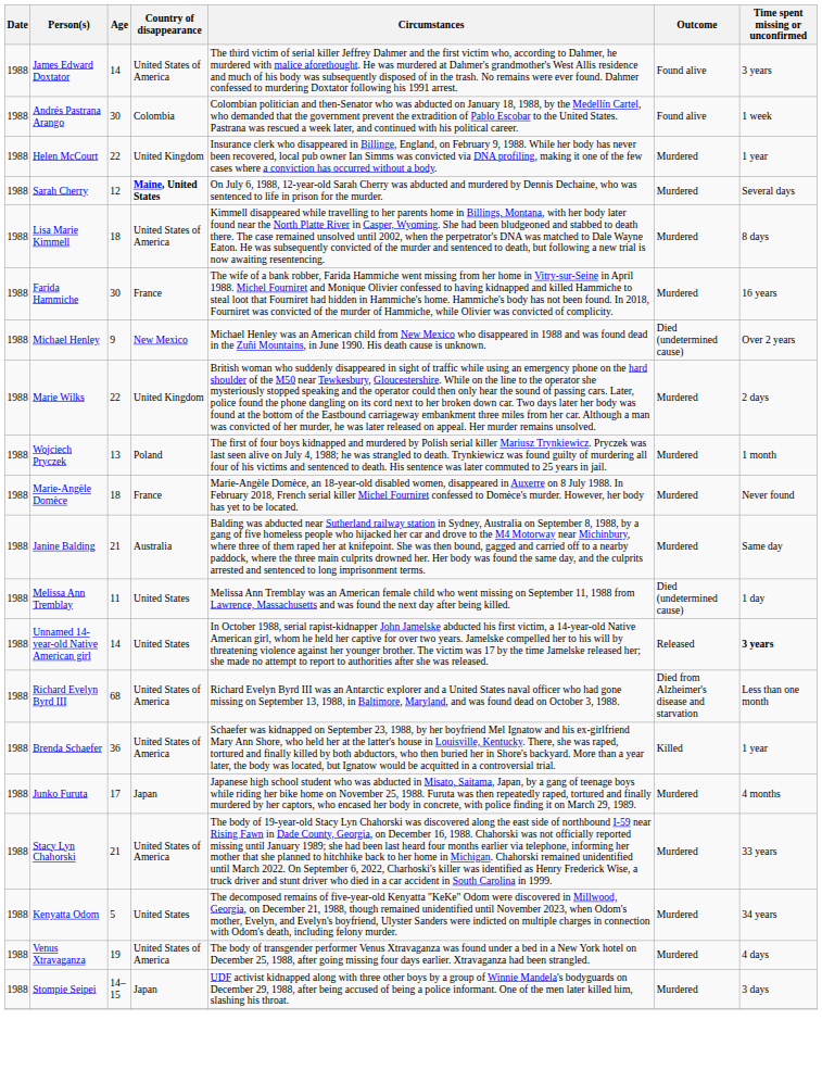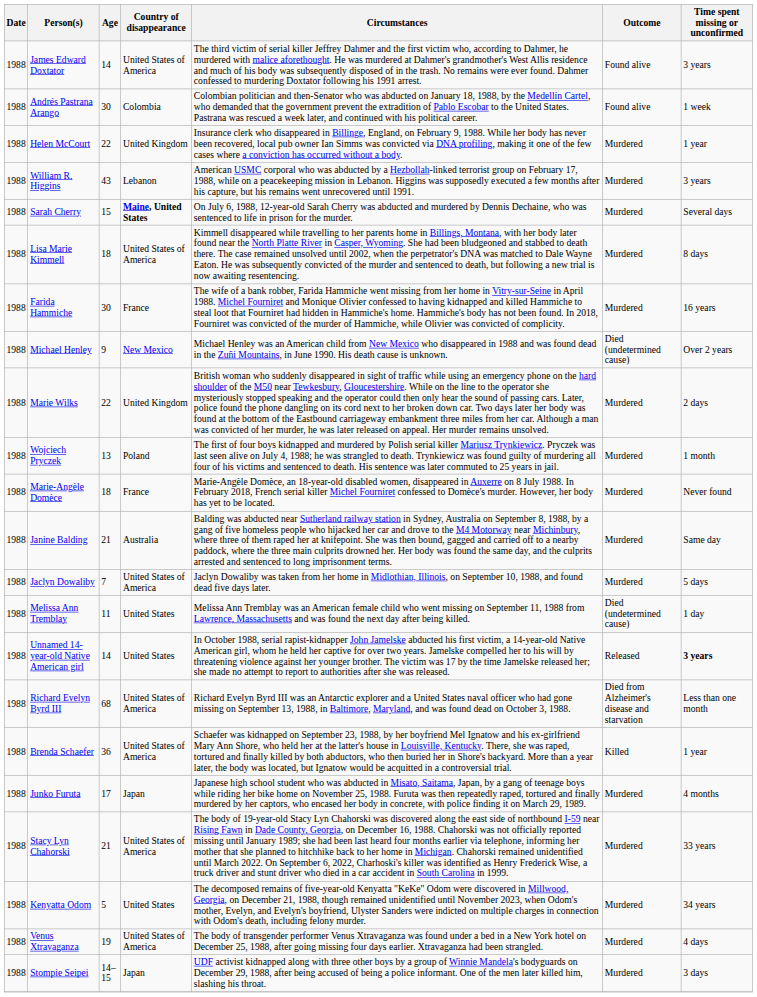+ row: 1988 | William R. Higgins | 43 | Lebanon | American USMC corporal who was abducted by a Hezbollah-linked terrorist group on February 17, 1988, while on a peacekeeping mission in Lebanon. Higgins was supposedly executed a few months after his capture, but his remains went unrecovered until 1991. | Murdered | 3 years
Sarah Cherry | Age: 12 -> 15
+ row: 1988 | Jaclyn Dowaliby | 7 | United States of America | Jaclyn Dowaliby was taken from her home in Midlothian, Illinois, on September 10, 1988, and found dead five days later. | Murdered | 5 days
